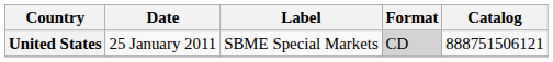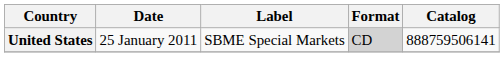United States | Catalog: 888751506121 -> 888759506141
